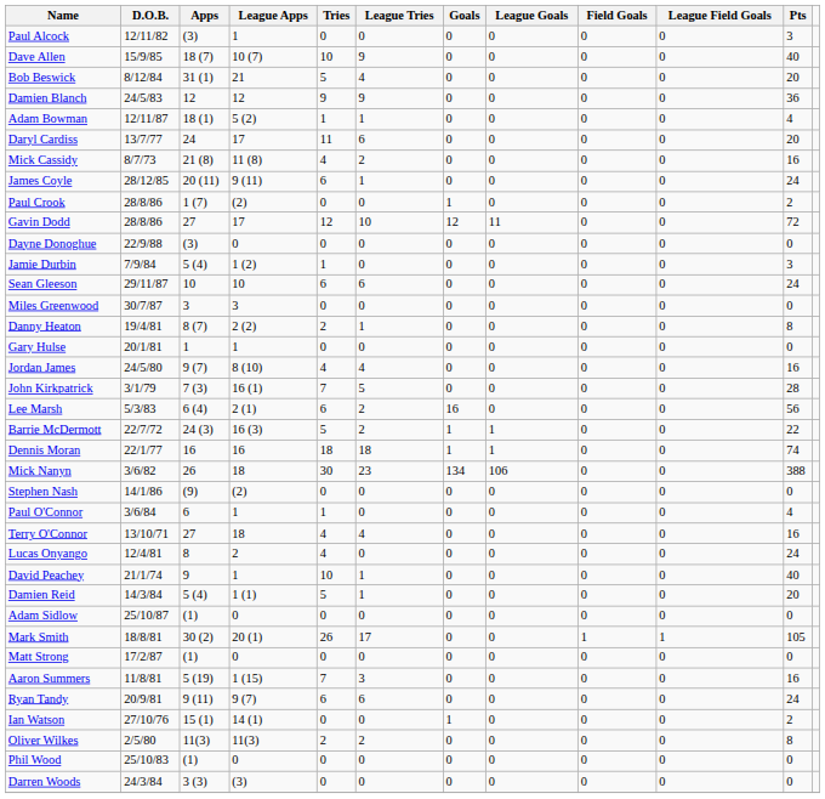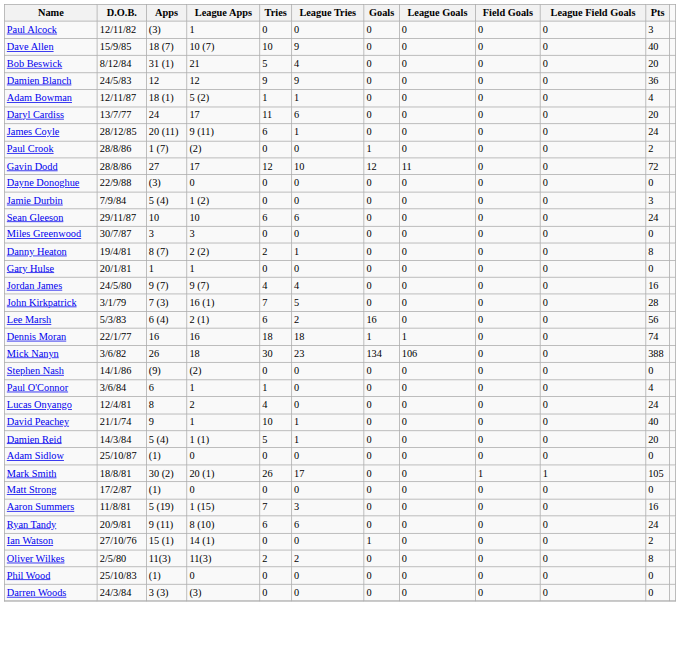- row: Mick Cassidy | 8/7/73 | 21 (8) | 11 (8) | 4 | 2 | 0 | 0 | 0 | 0 | 16
Jamie Durbin | Tries: 1 -> 0
Jordan James | League Apps: 8 (10) -> 9 (7)
- row: Barrie McDermott | 22/7/72 | 24 (3) | 16 (3) | 5 | 2 | 1 | 1 | 0 | 0 | 22
- row: Terry O'Connor | 13/10/71 | 27 | 18 | 4 | 4 | 0 | 0 | 0 | 0 | 16
Ryan Tandy | League Apps: 9 (7) -> 8 (10)
